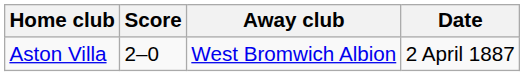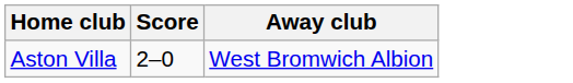- column: Date | 2 April 1887
